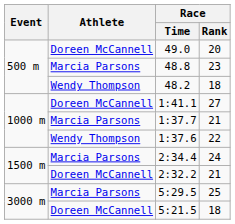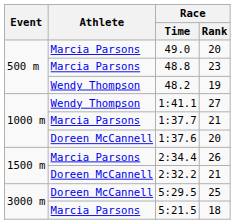49.0 | Athlete: Doreen McCannell -> Marcia Parsons
48.2 | Race / Rank: 18 -> 19
1:41.1 | Athlete: Doreen McCannell -> Wendy Thompson
1:37.6 | Athlete: Wendy Thompson -> Doreen McCannell
1:37.6 | Race / Rank: 22 -> 20
2:34.4 | Race / Rank: 24 -> 26
5:29.5 | Athlete: Marcia Parsons -> Doreen McCannell
5:21.5 | Athlete: Doreen McCannell -> Marcia Parsons
